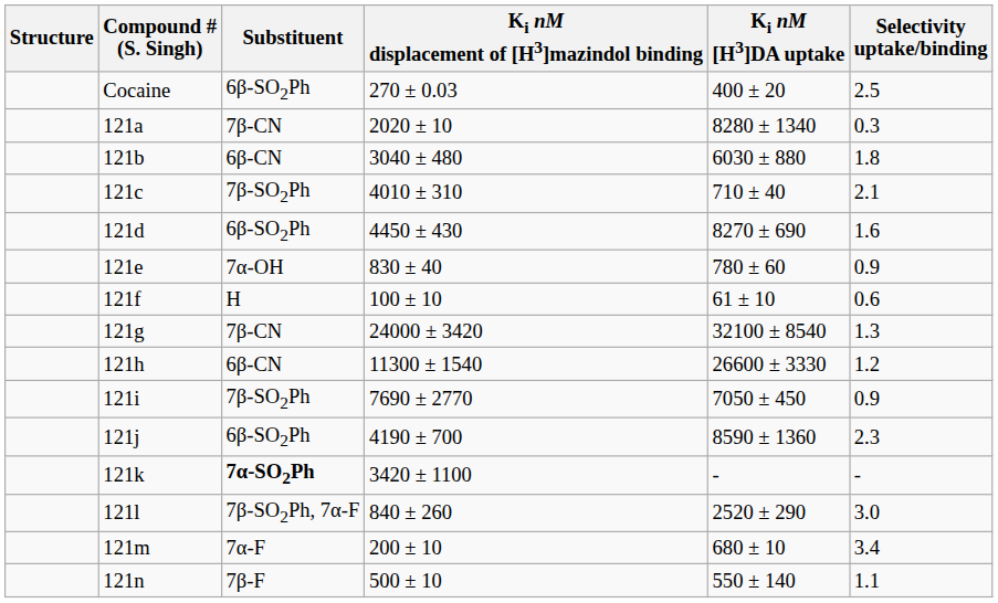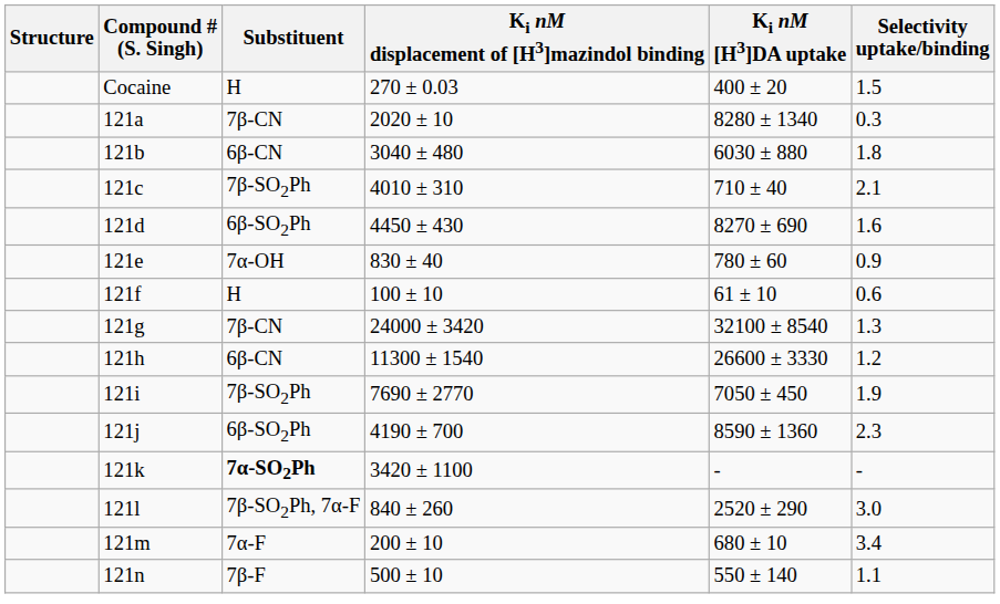Cocaine | Substituent: 6β-SO2Ph -> H
Cocaine | Selectivity uptake/binding: 2.5 -> 1.5
121i | Selectivity uptake/binding: 0.9 -> 1.9
